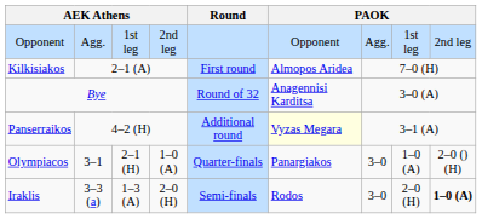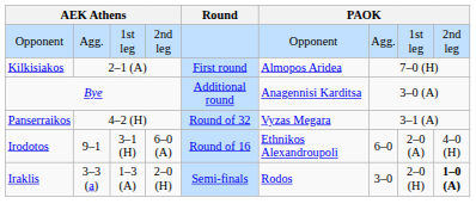Bye | Round: Round of 32 -> Additional round
Panserraikos | Round: Additional round -> Round of 32
Panserraikos | column 6: lightyellow background -> no background
+ row: Irodotos | 9–1 | 3–1 (H) | 6–0 (A) | Round of 16 | Ethnikos Alexandroupoli | 6–0 | 2–0 (A) | 4–0 (H)
- row: Olympiacos | 3–1 | 2–1 (H) | 1–0 (A) | Quarter-finals | Panargiakos | 3–0 | 1–0 (A) | 2–0 () (H)
